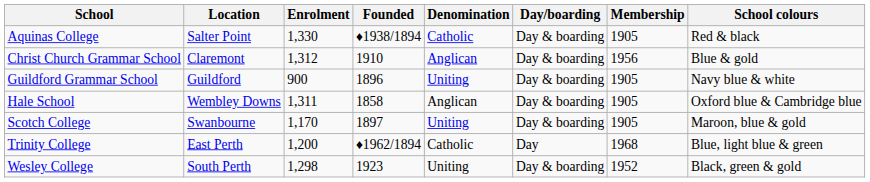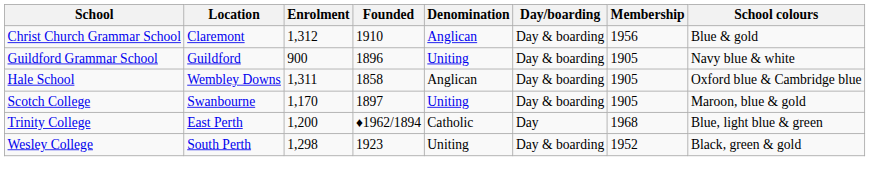- row: Aquinas College | Salter Point | 1,330 | ♦1938/1894 | Catholic | Day & boarding | 1905 | Red & black
